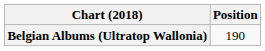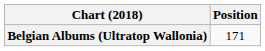Belgian Albums (Ultratop Wallonia) | Position: 190 -> 171
